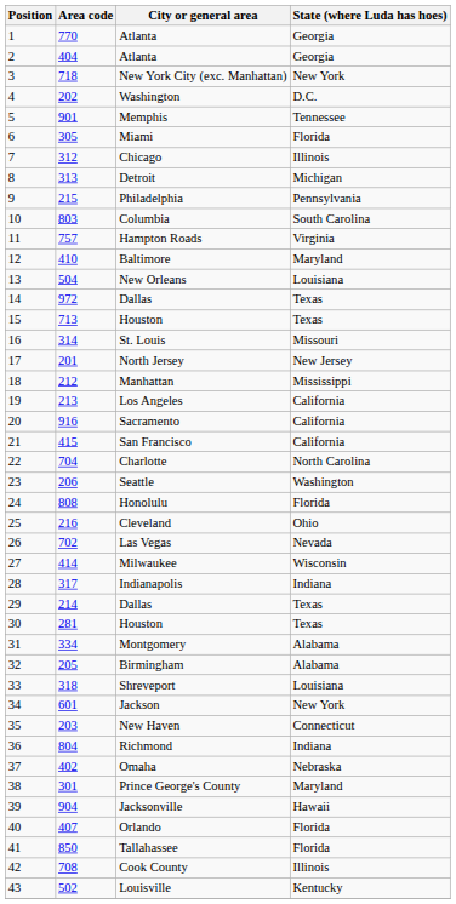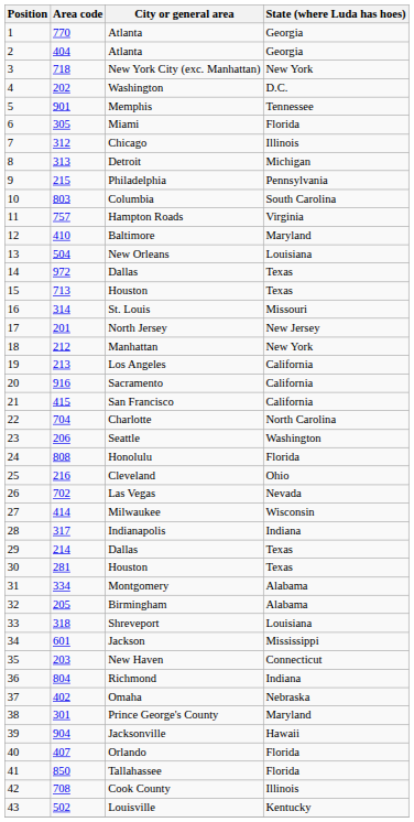Manhattan | State (where Luda has hoes): Mississippi -> New York
Jackson | State (where Luda has hoes): New York -> Mississippi
